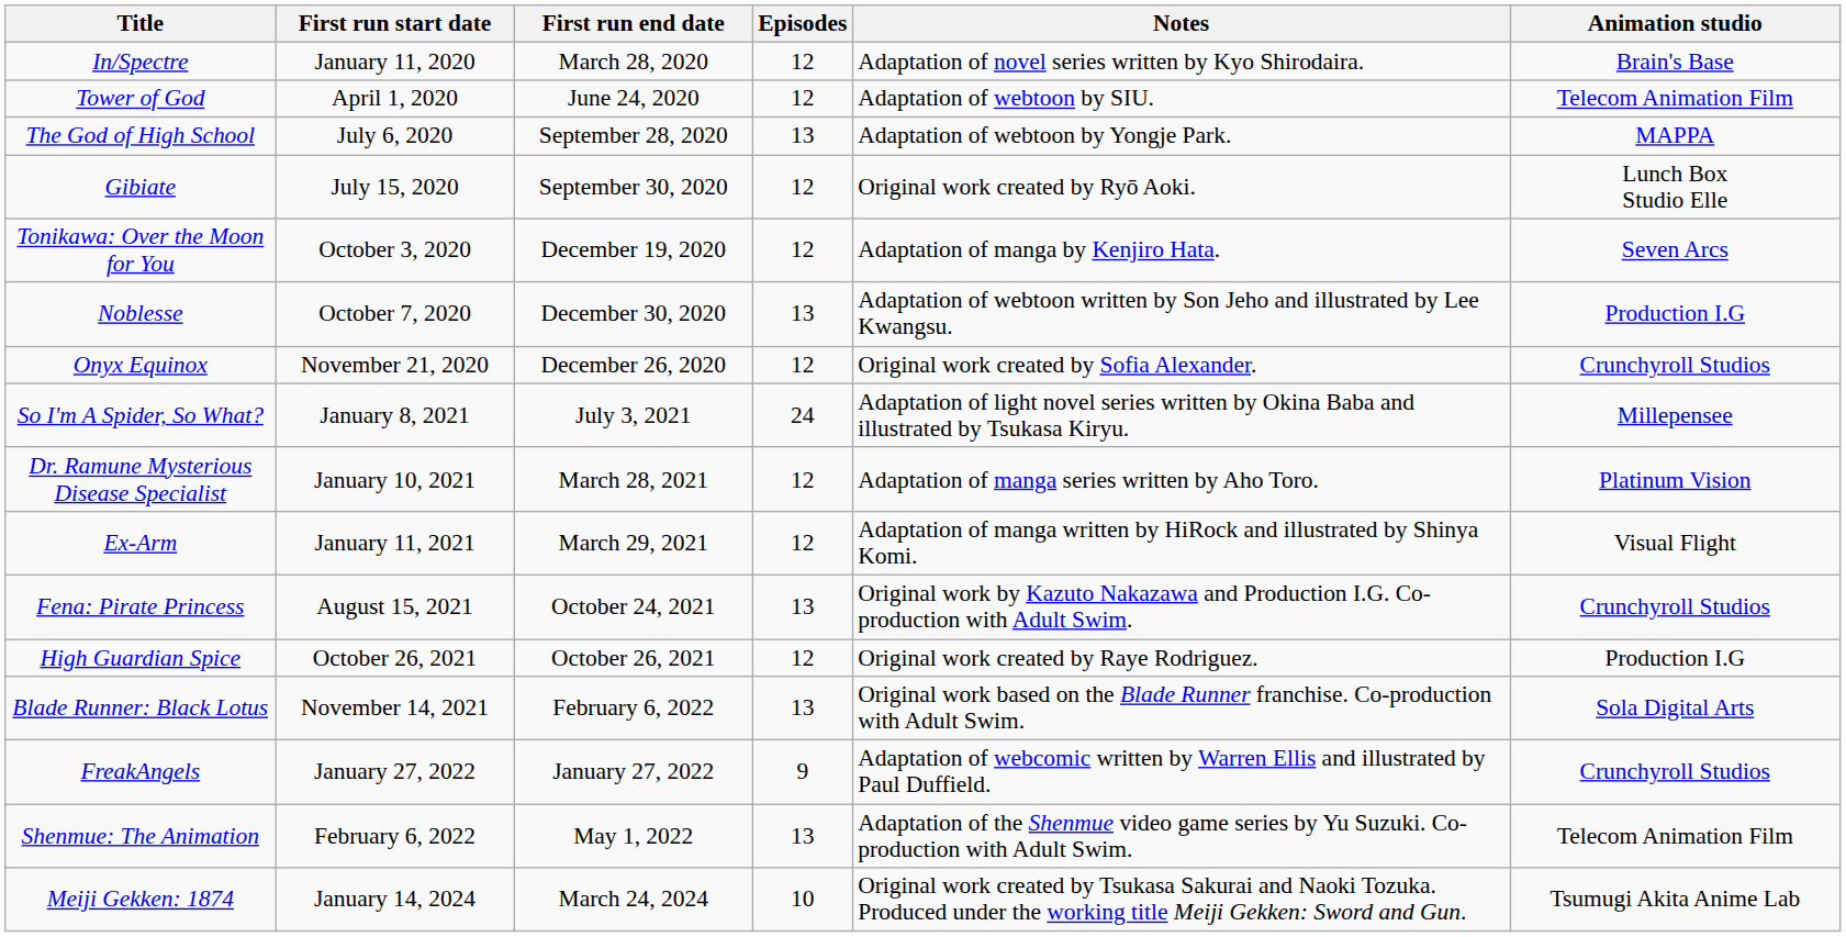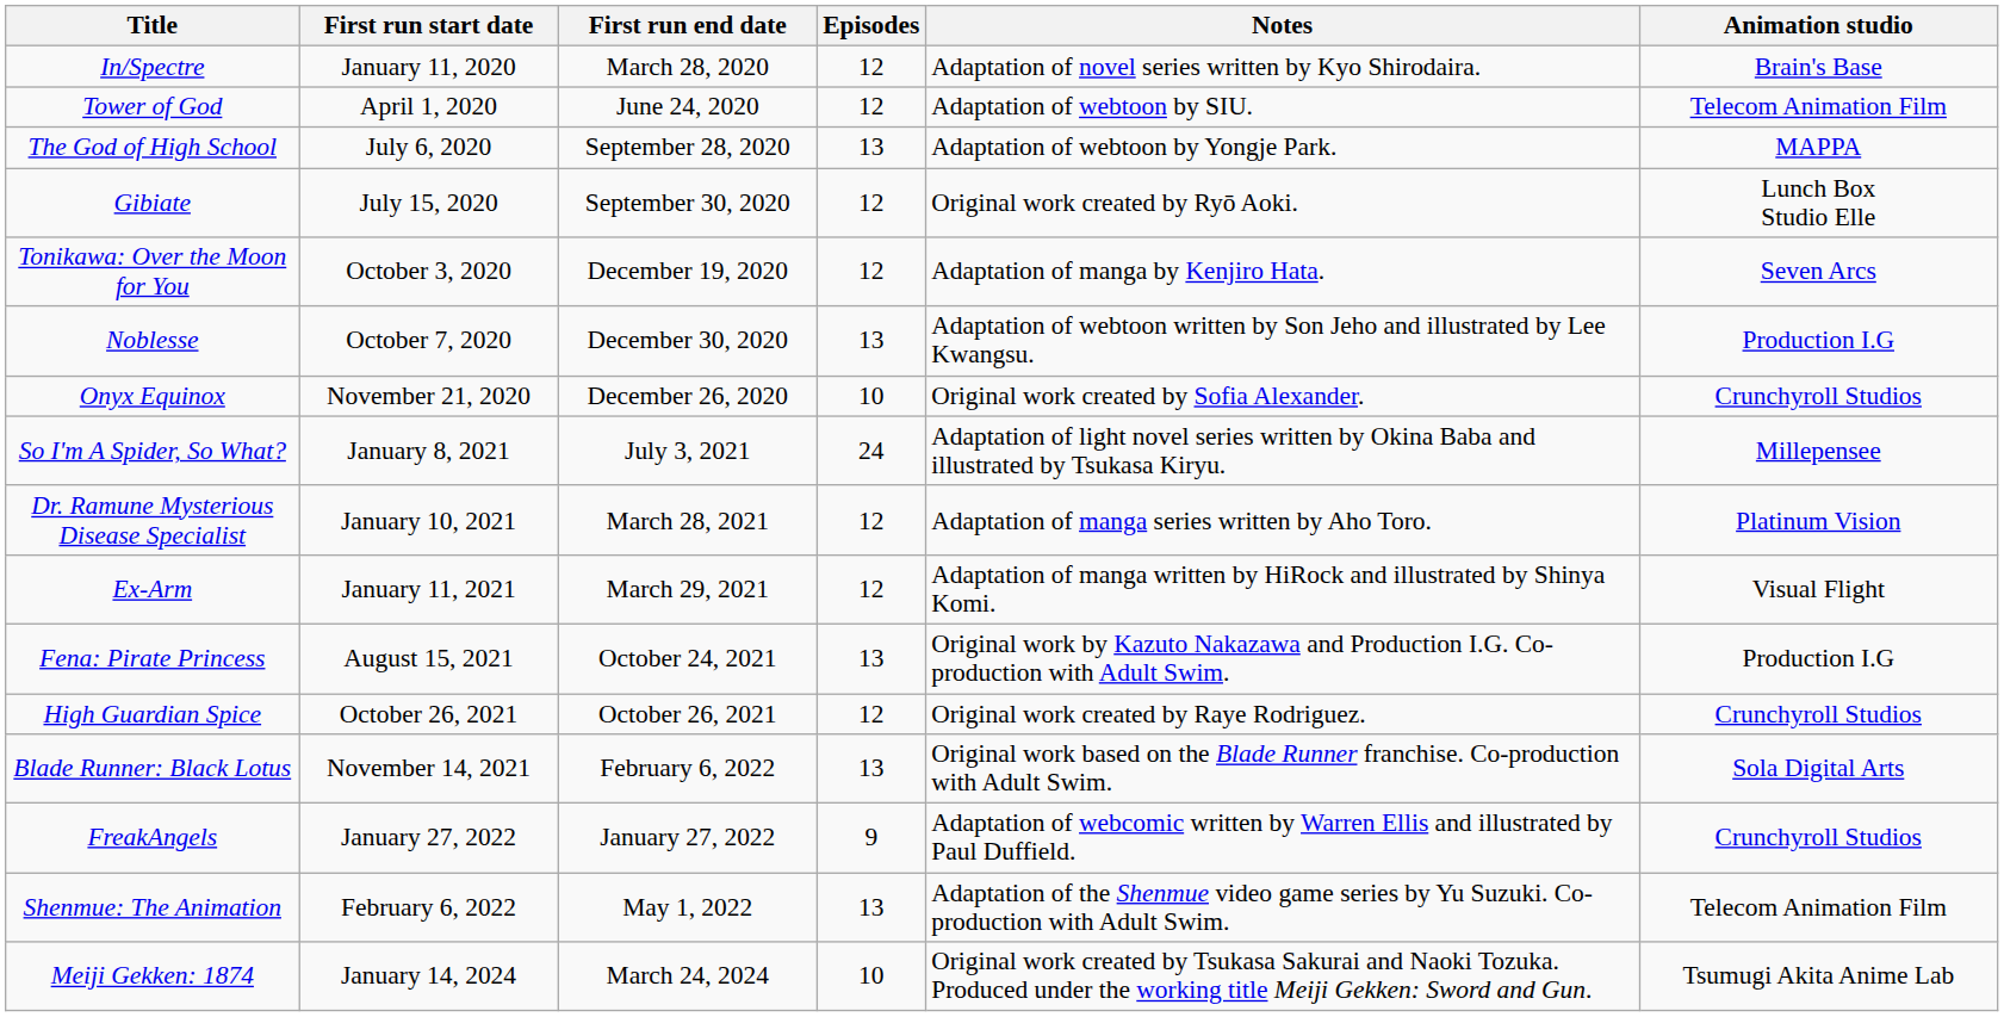Onyx Equinox | Episodes: 12 -> 10
Fena: Pirate Princess | Animation studio: Crunchyroll Studios -> Production I.G
High Guardian Spice | Animation studio: Production I.G -> Crunchyroll Studios
